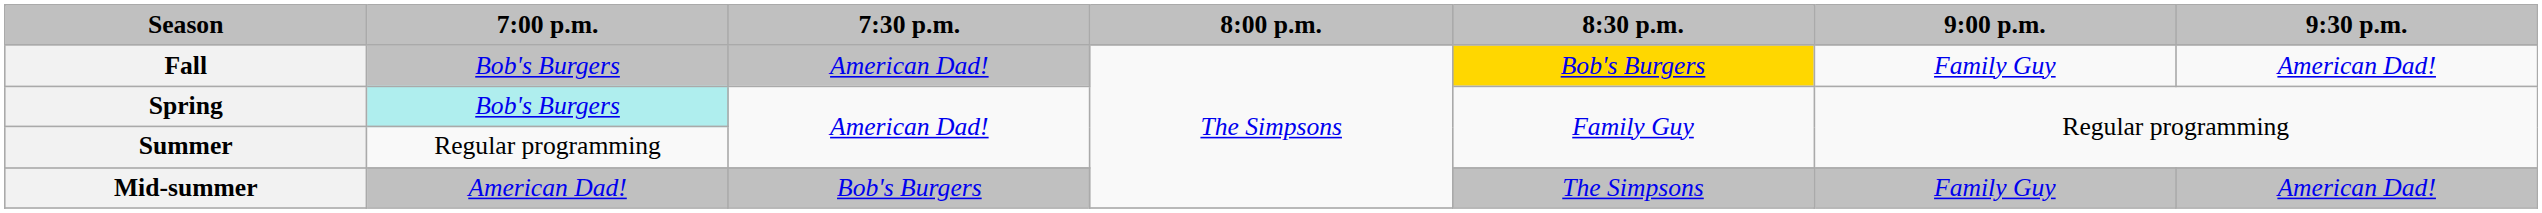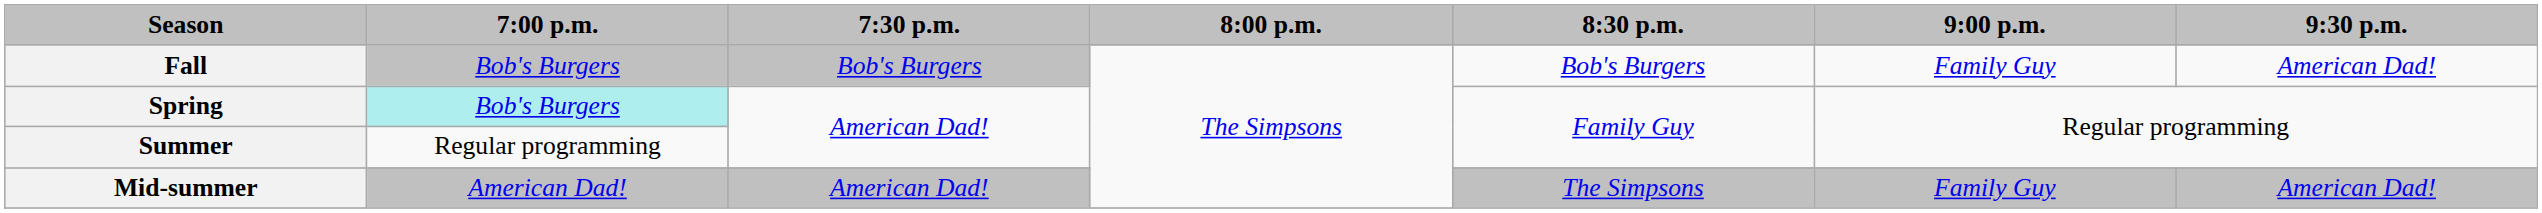Fall | 7:30 p.m.: American Dad! -> Bob's Burgers
Fall | 8:30 p.m.: gold background -> no background
Mid-summer | 7:30 p.m.: Bob's Burgers -> American Dad!
